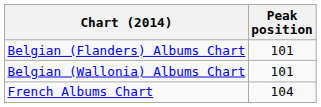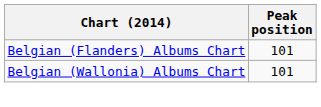- row: French Albums Chart | 104
